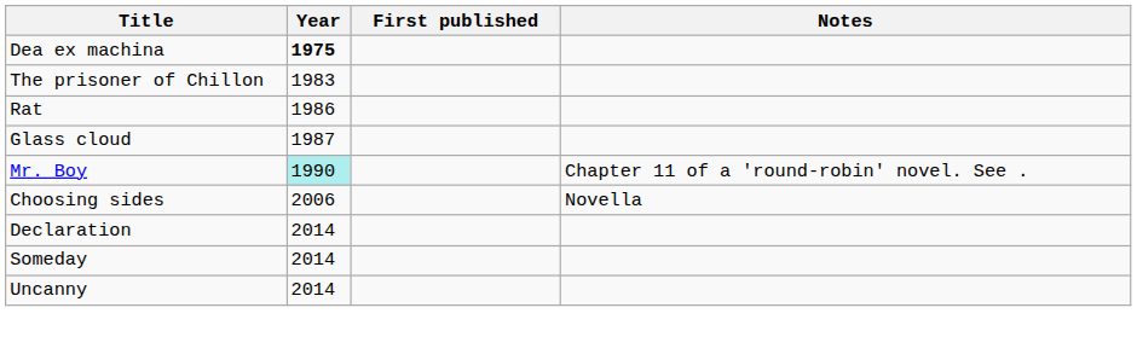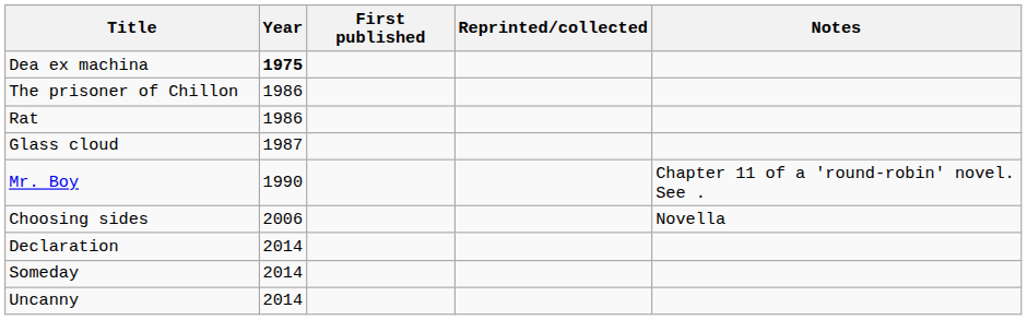+ column: Reprinted/collected
The prisoner of Chillon | Year: 1983 -> 1986
Mr. Boy | Year: paleturquoise background -> no background
